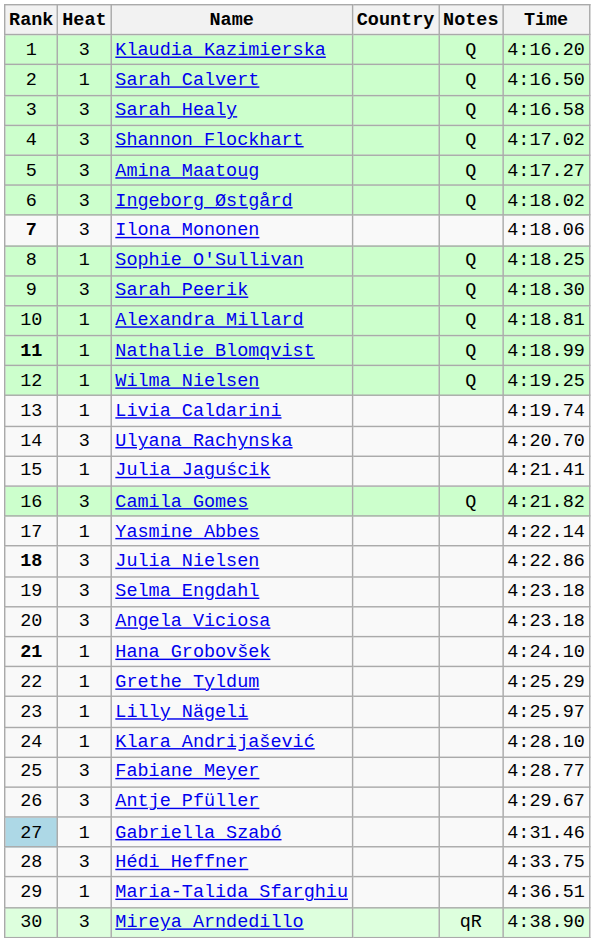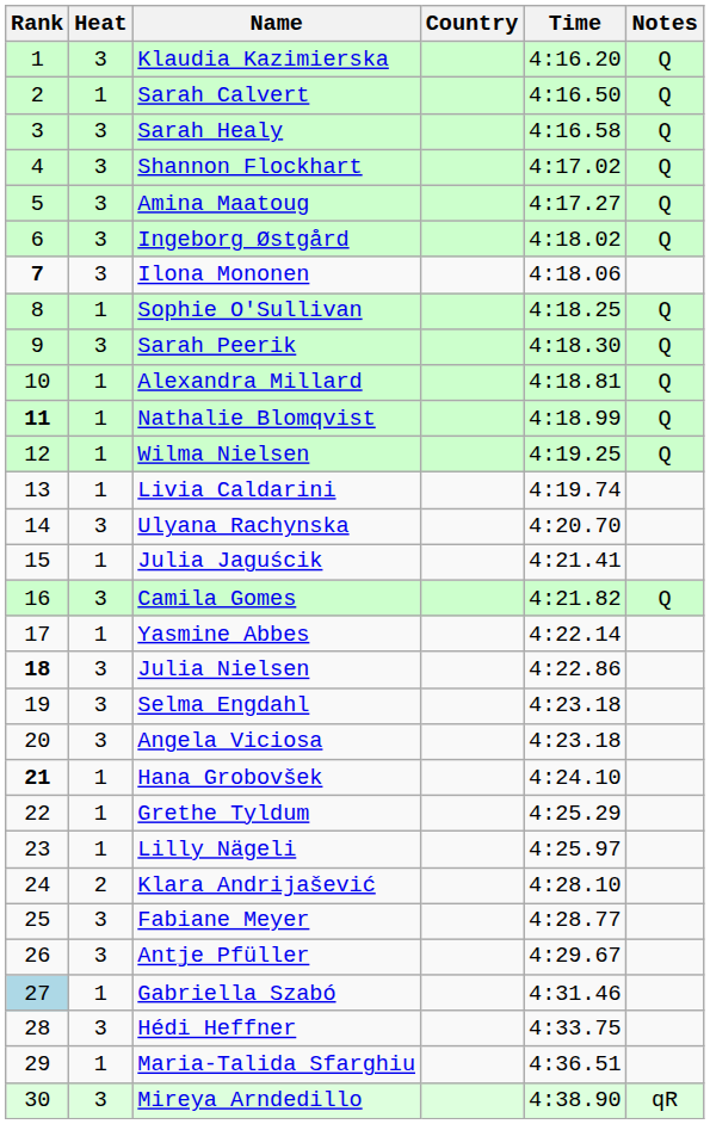columns swapped: Time <-> Notes
Klara Andrijašević | Heat: 1 -> 2
